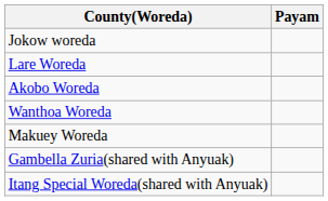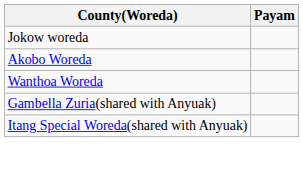- row: Lare Woreda
- row: Makuey Woreda
